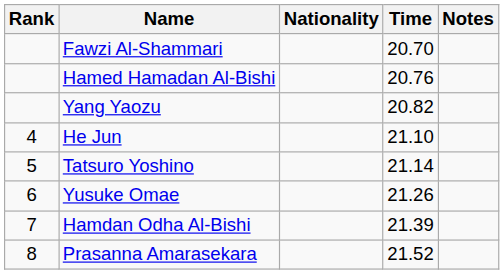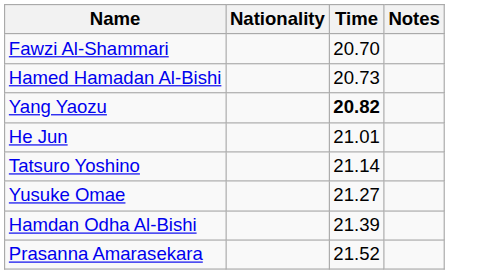- column: Rank | 4 | 5 | 6 | 7 | 8
Hamed Hamadan Al-Bishi | Time: 20.76 -> 20.73
Yang Yaozu | Time: normal -> bold
He Jun | Time: 21.10 -> 21.01
Yusuke Omae | Time: 21.26 -> 21.27
